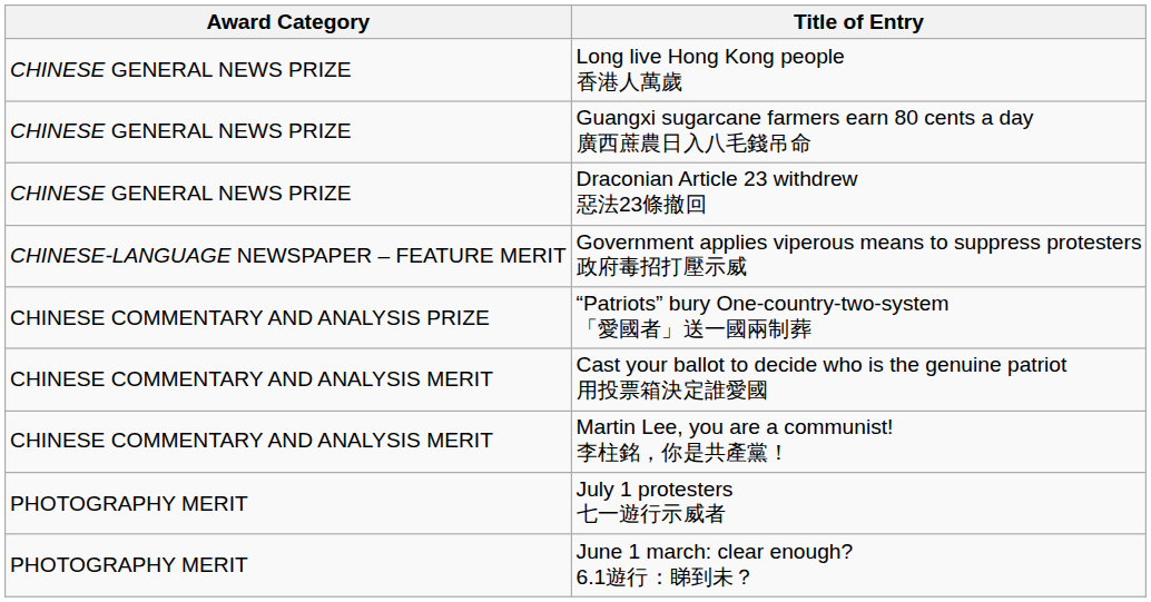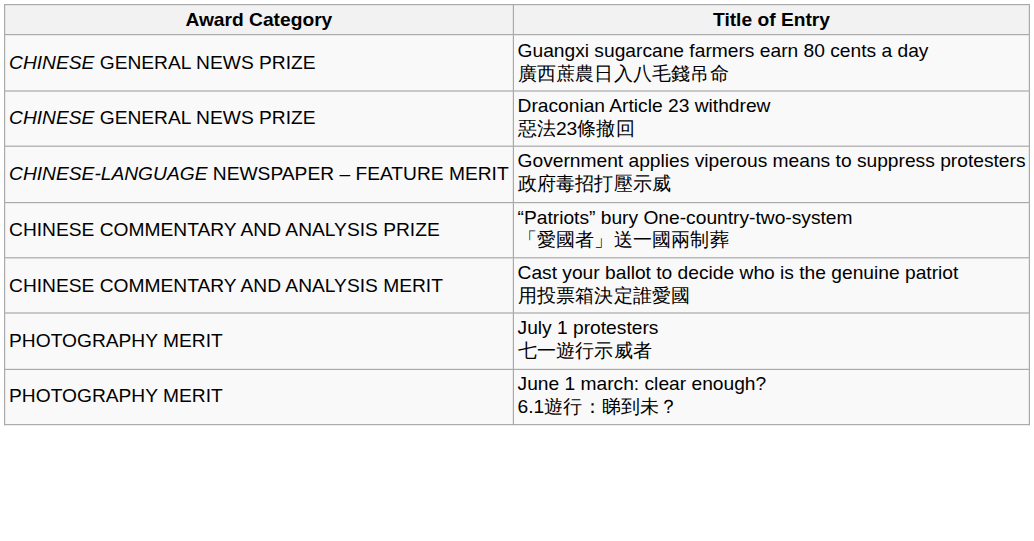- row: CHINESE GENERAL NEWS PRIZE | Long live Hong Kong people 香港人萬歲
- row: CHINESE COMMENTARY AND ANALYSIS MERIT | Martin Lee, you are a communist! 李柱銘，你是共產黨！
